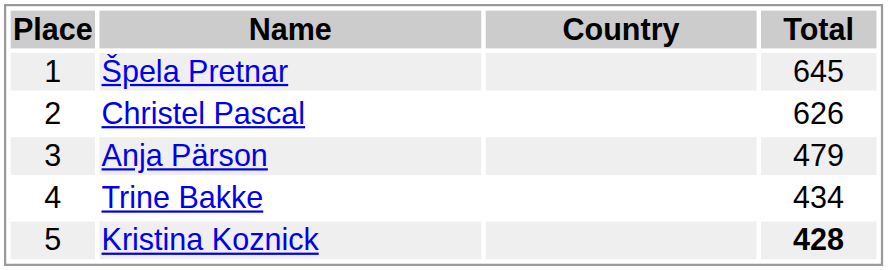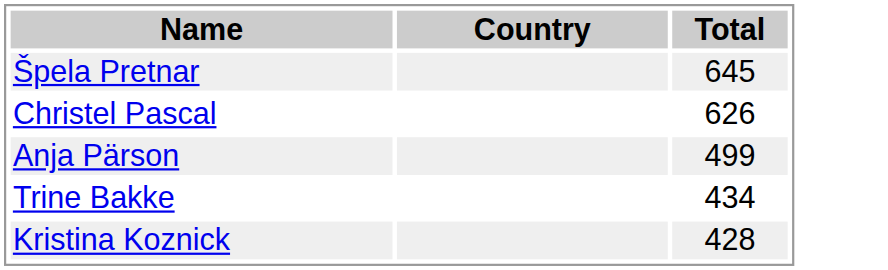- column: Place | 1 | 2 | 3 | 4 | 5
Anja Pärson | Total: 479 -> 499
Kristina Koznick | Total: bold -> normal
